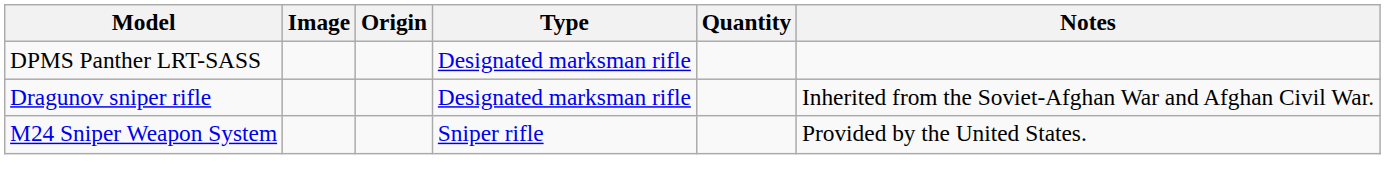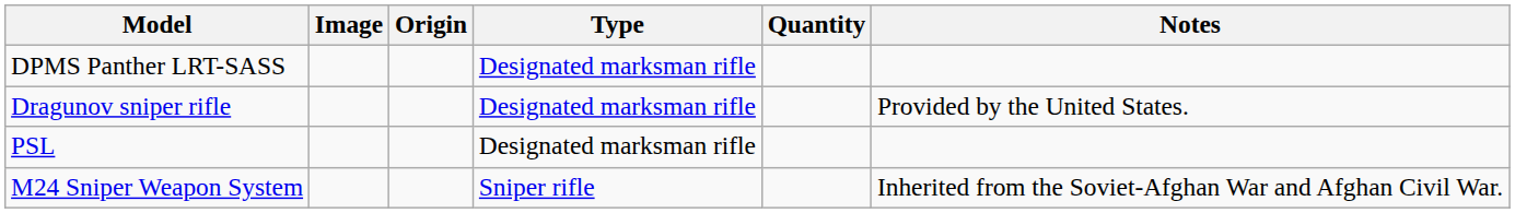Dragunov sniper rifle | Notes: Inherited from the Soviet-Afghan War and Afghan Civil War. -> Provided by the United States.
+ row: PSL | Designated marksman rifle
M24 Sniper Weapon System | Notes: Provided by the United States. -> Inherited from the Soviet-Afghan War and Afghan Civil War.
